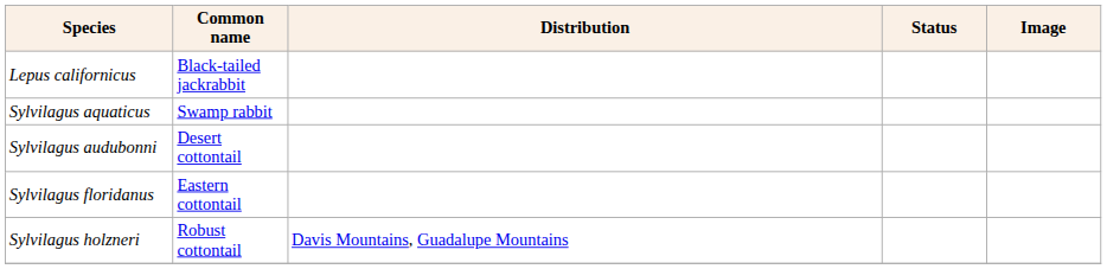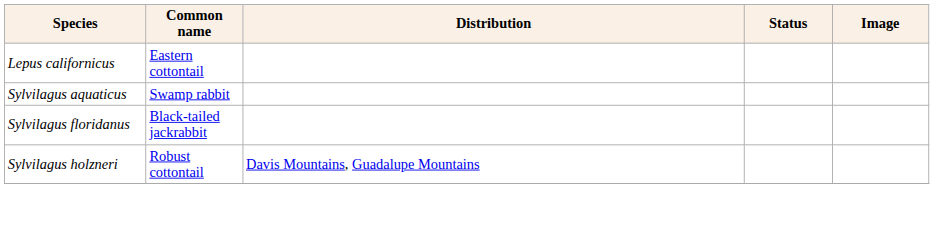Lepus californicus | Common name: Black-tailed jackrabbit -> Eastern cottontail
- row: Sylvilagus audubonni | Desert cottontail
Sylvilagus floridanus | Common name: Eastern cottontail -> Black-tailed jackrabbit
